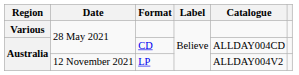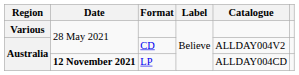CD | Catalogue: ALLDAY004CD -> ALLDAY004V2
LP | Date: normal -> bold
LP | Catalogue: ALLDAY004V2 -> ALLDAY004CD
